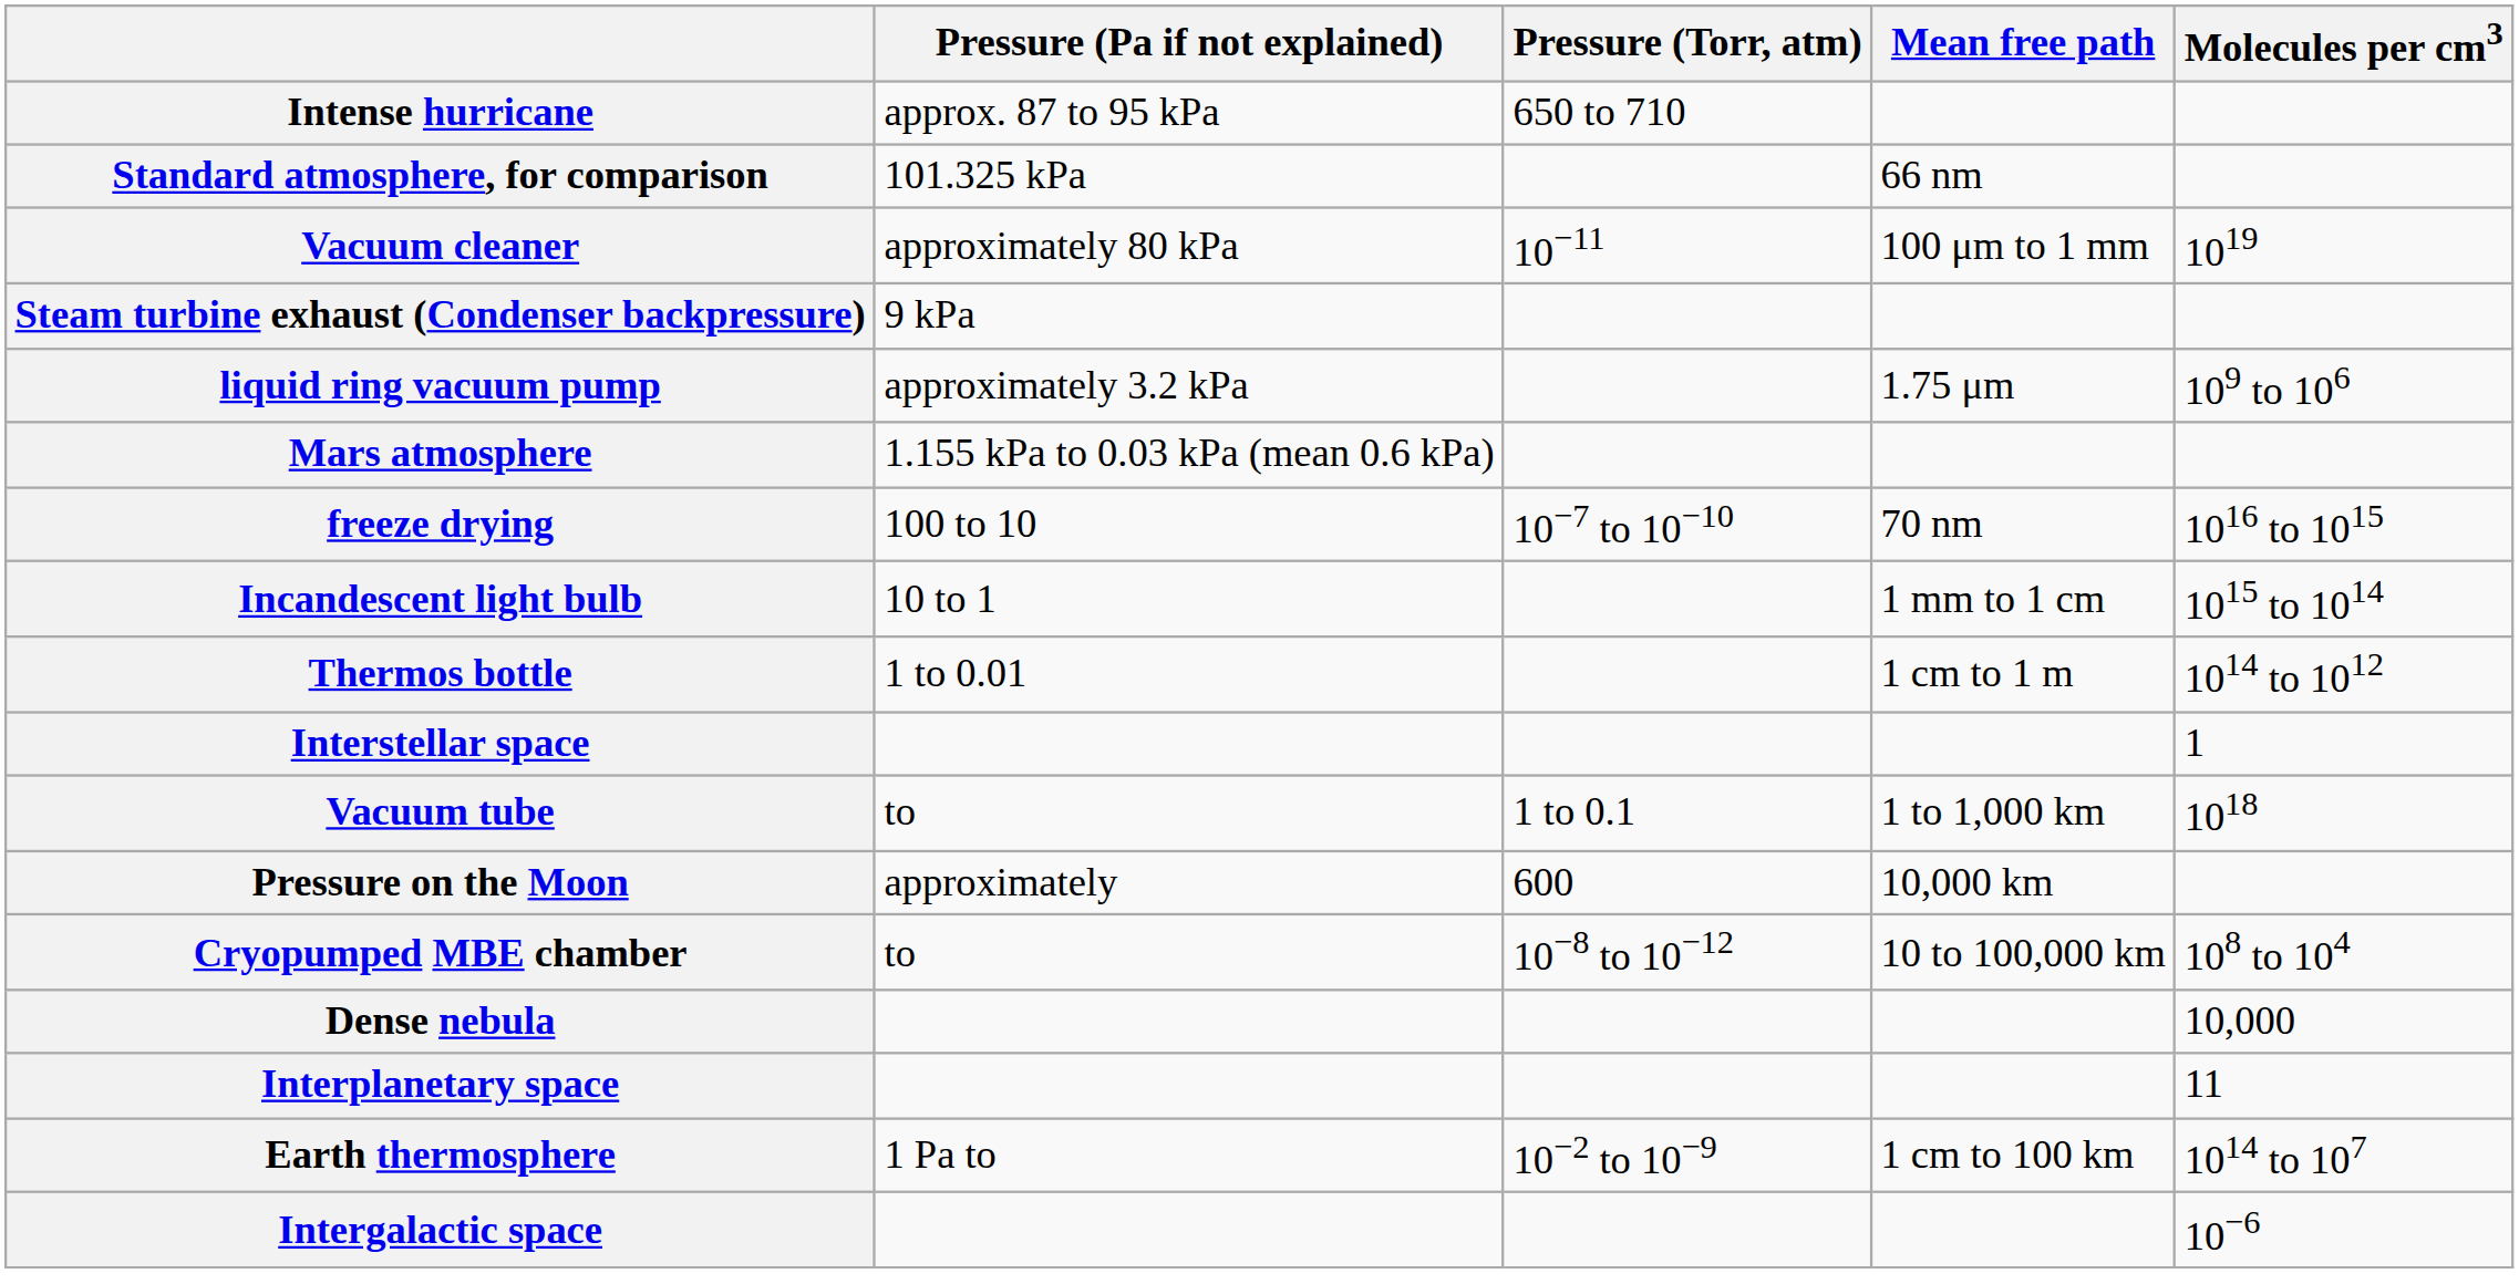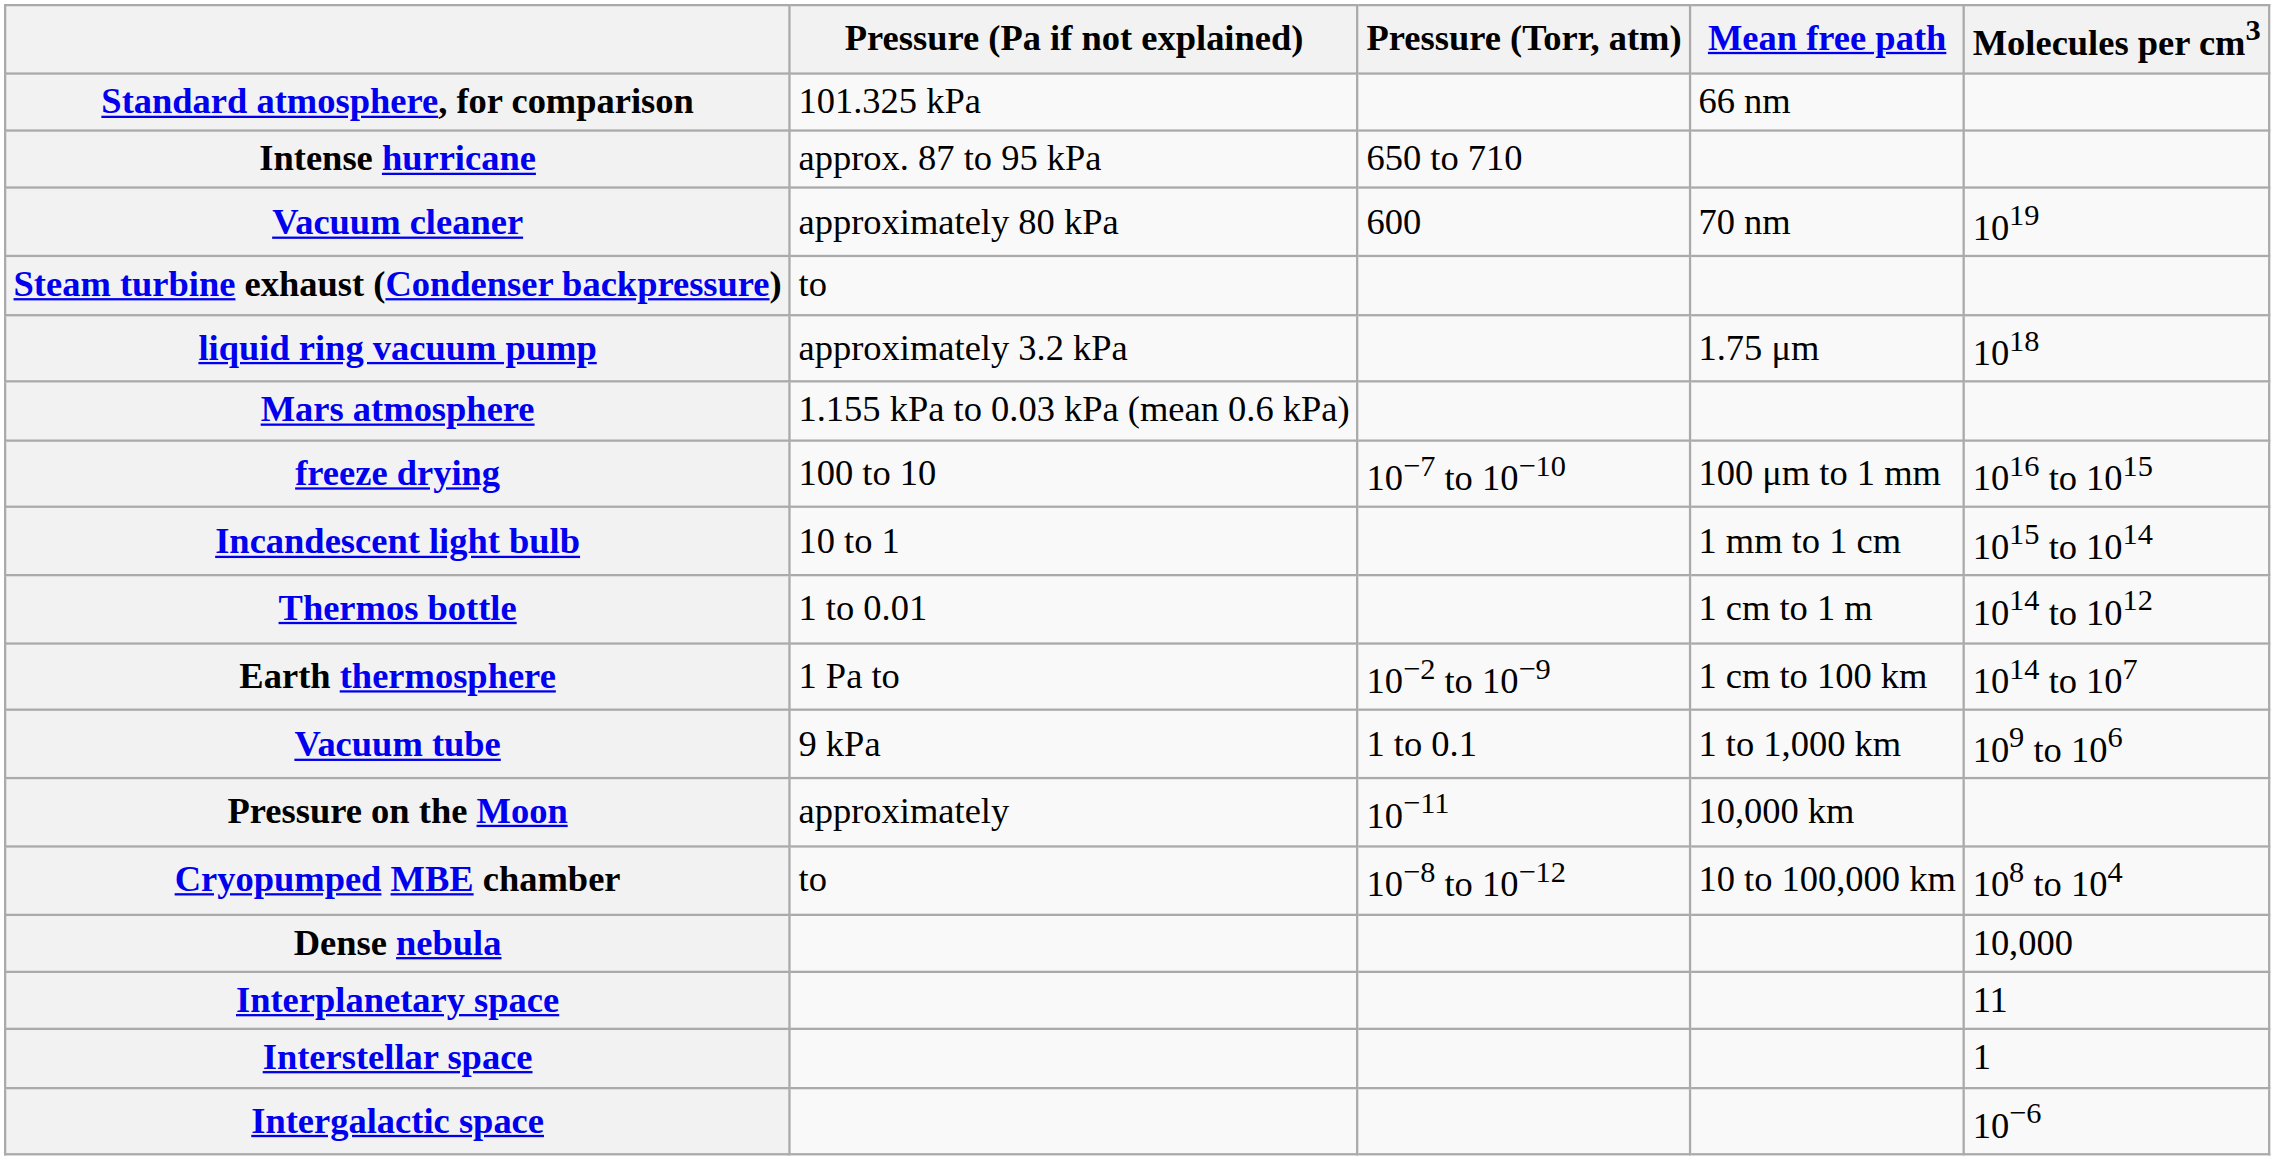rows swapped: Standard atmosphere, for comparison <-> Intense hurricane
Vacuum cleaner | Pressure (Torr, atm): 10−11 -> 600
Vacuum cleaner | Mean free path: 100 μm to 1 mm -> 70 nm
Steam turbine exhaust (Condenser backpressure) | Pressure (Pa if not explained): 9 kPa -> to
liquid ring vacuum pump | Molecules per cm3: 109 to 106 -> 1018
freeze drying | Mean free path: 70 nm -> 100 μm to 1 mm
rows swapped: Earth thermosphere <-> Interstellar space
Vacuum tube | Pressure (Pa if not explained): to -> 9 kPa
Vacuum tube | Molecules per cm3: 1018 -> 109 to 106
Pressure on the Moon | Pressure (Torr, atm): 600 -> 10−11
